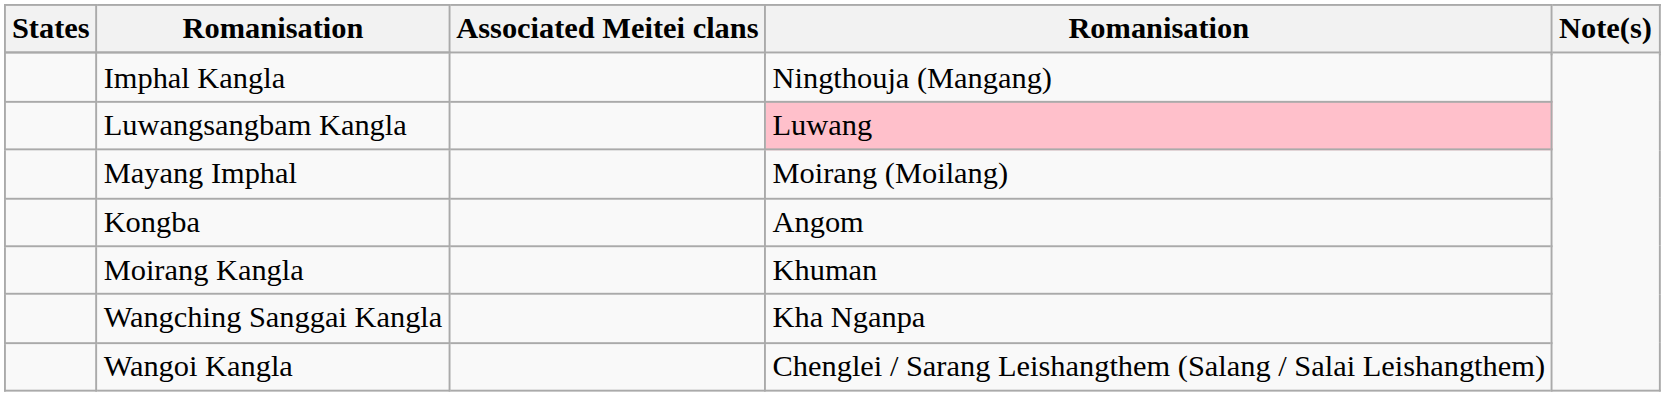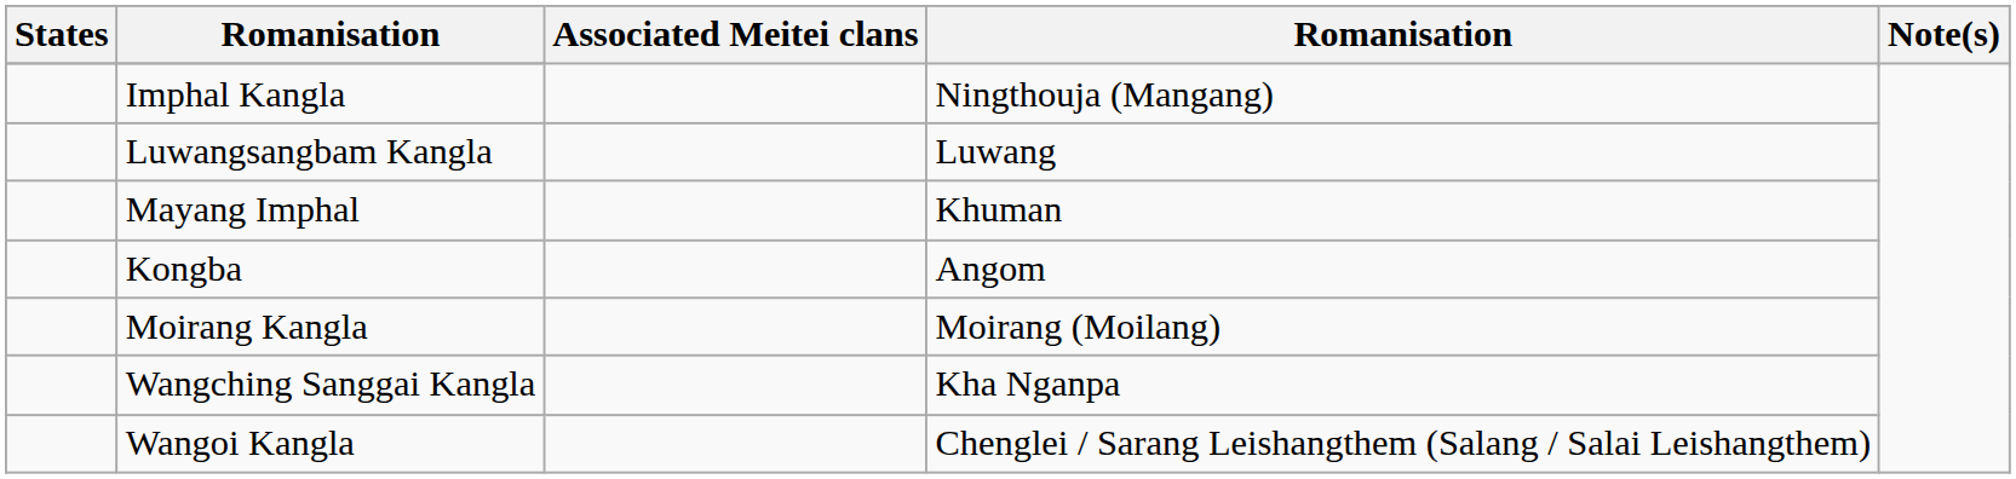Luwangsangbam Kangla | column 4: pink background -> no background
Mayang Imphal | column 4: Moirang (Moilang) -> Khuman
Moirang Kangla | column 4: Khuman -> Moirang (Moilang)
